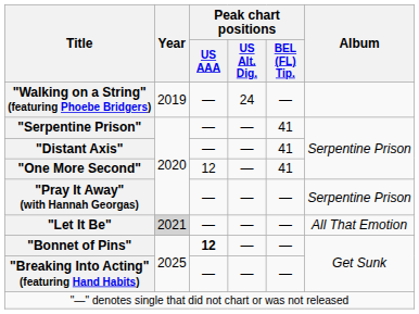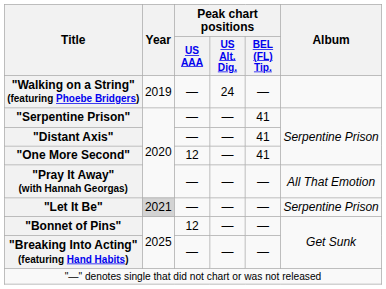"Pray It Away" (with Hannah Georgas) | Album: Serpentine Prison -> All That Emotion
"Let It Be" | Album: All That Emotion -> Serpentine Prison
"Bonnet of Pins" | Peak chart positions / US AAA: bold -> normal
